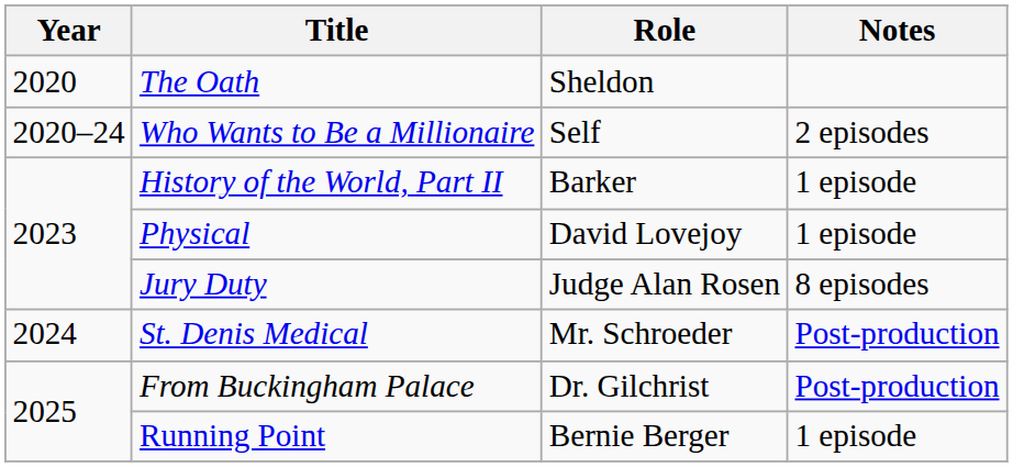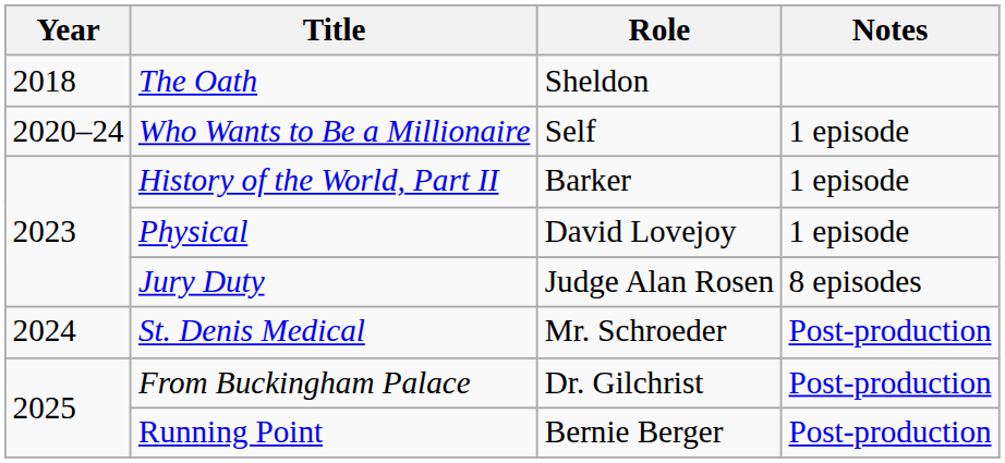The Oath | Year: 2020 -> 2018
Who Wants to Be a Millionaire | Notes: 2 episodes -> 1 episode
Running Point | Notes: 1 episode -> Post-production
